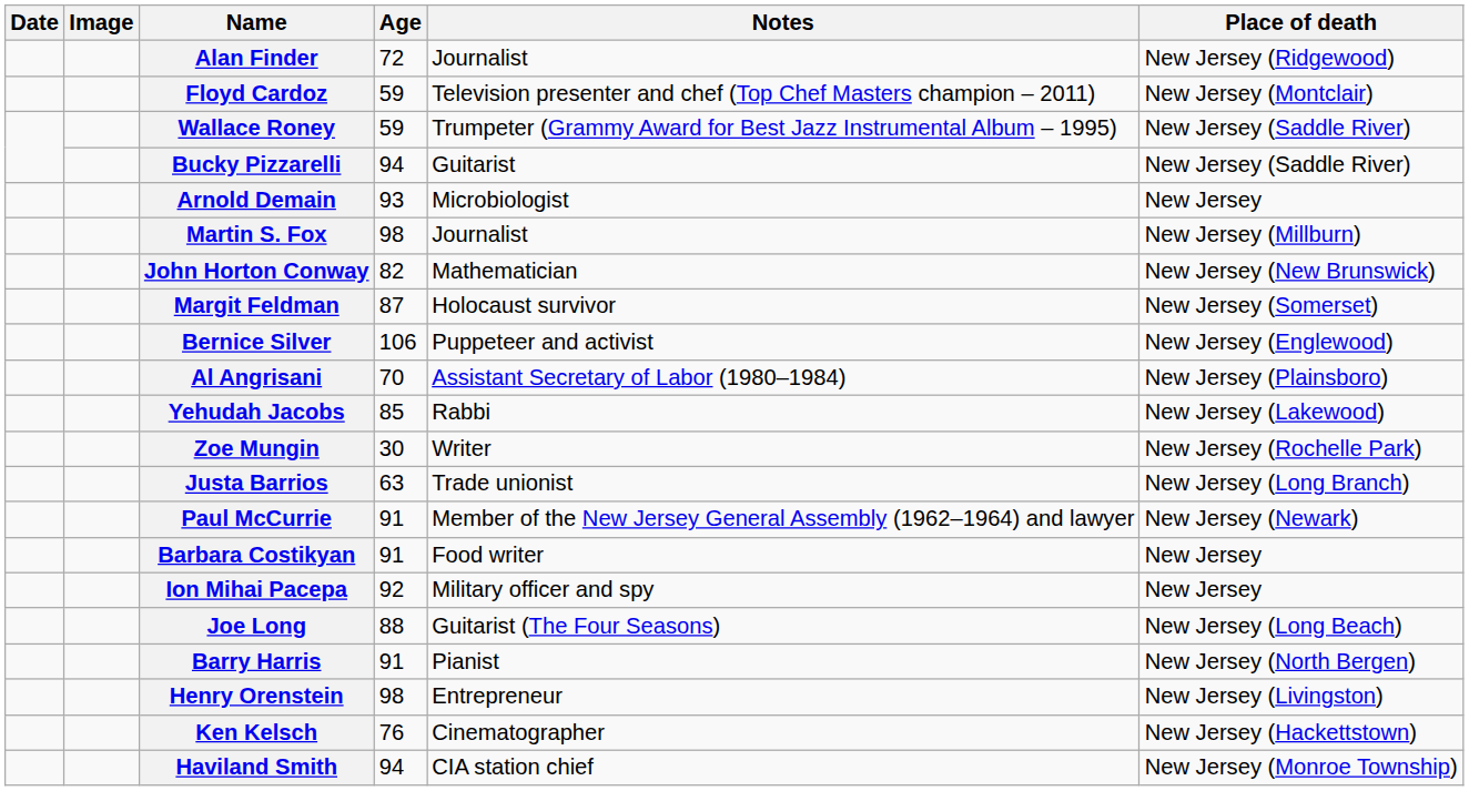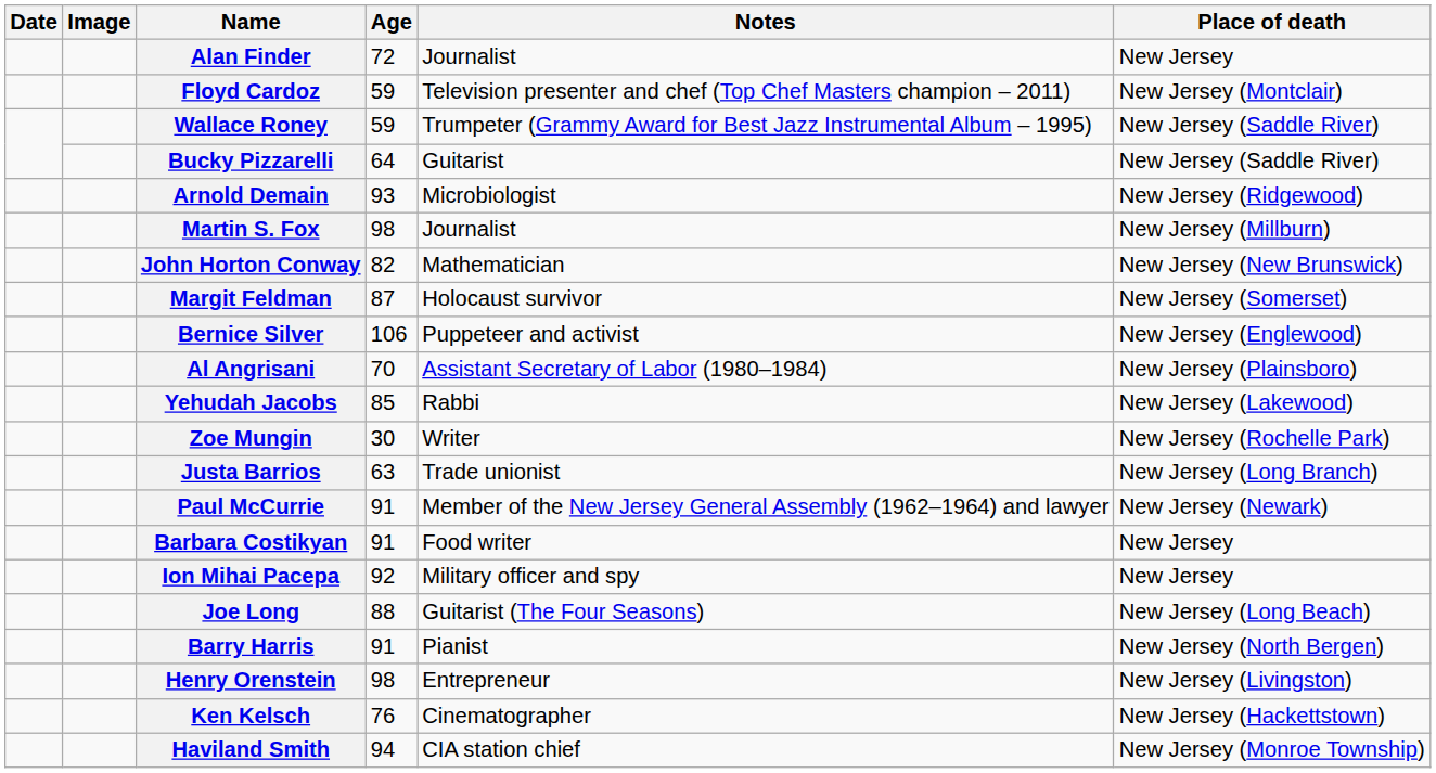Alan Finder | Place of death: New Jersey (Ridgewood) -> New Jersey
Bucky Pizzarelli | Age: 94 -> 64
Arnold Demain | Place of death: New Jersey -> New Jersey (Ridgewood)
